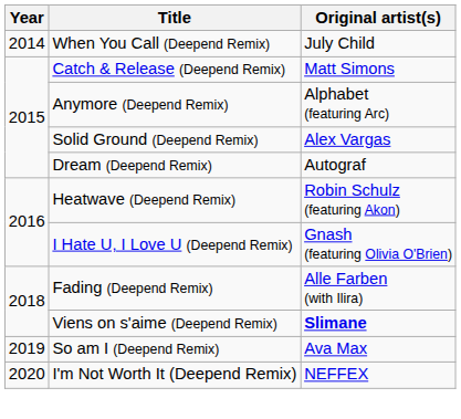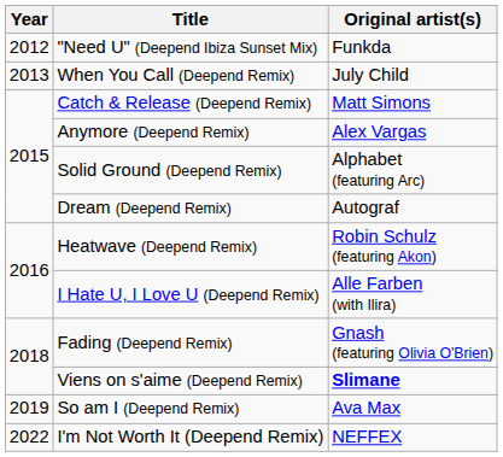+ row: 2012 | "Need U" (Deepend Ibiza Sunset Mix) | Funkda
When You Call (Deepend Remix) | Year: 2014 -> 2013
Anymore (Deepend Remix) | Original artist(s): Alphabet (featuring Arc) -> Alex Vargas
Solid Ground (Deepend Remix) | Original artist(s): Alex Vargas -> Alphabet (featuring Arc)
I Hate U, I Love U (Deepend Remix) | Original artist(s): Gnash (featuring Olivia O'Brien) -> Alle Farben (with Ilira)
Fading (Deepend Remix) | Original artist(s): Alle Farben (with Ilira) -> Gnash (featuring Olivia O'Brien)
I'm Not Worth It (Deepend Remix) | Year: 2020 -> 2022
